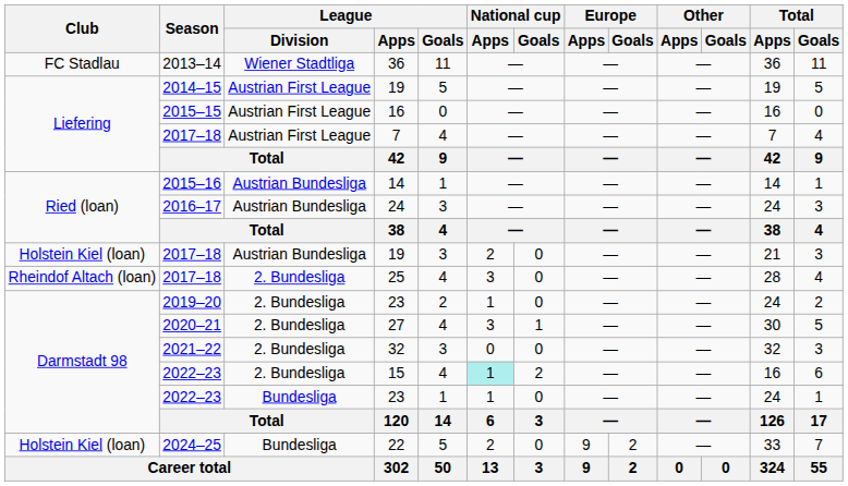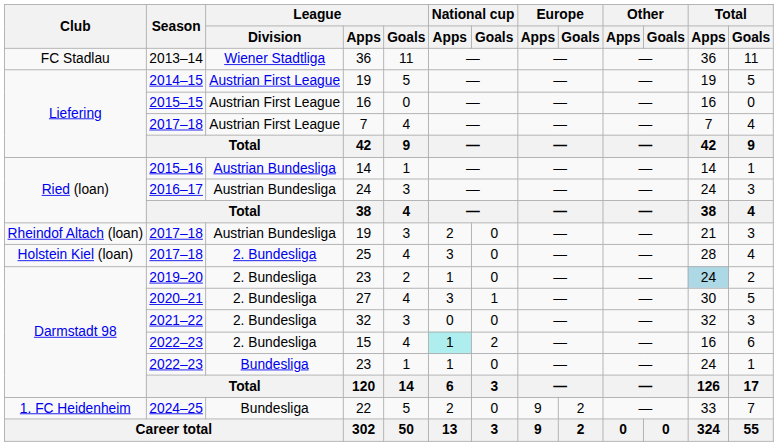2017–18 / 19 | Club: Holstein Kiel (loan) -> Rheindof Altach (loan)
25 | Club: Rheindof Altach (loan) -> Holstein Kiel (loan)
2019–20 / 23 | Total / Apps: no background -> lightblue background
22 | Club: Holstein Kiel (loan) -> 1. FC Heidenheim
